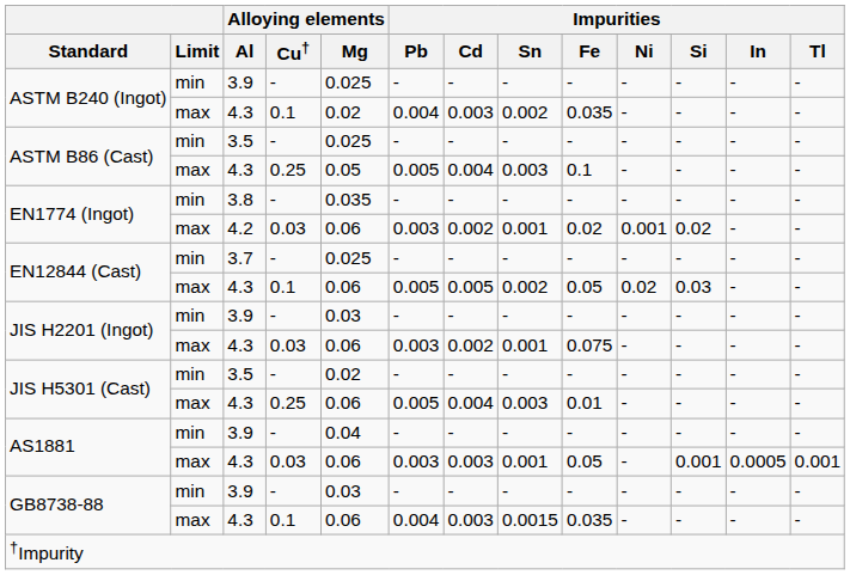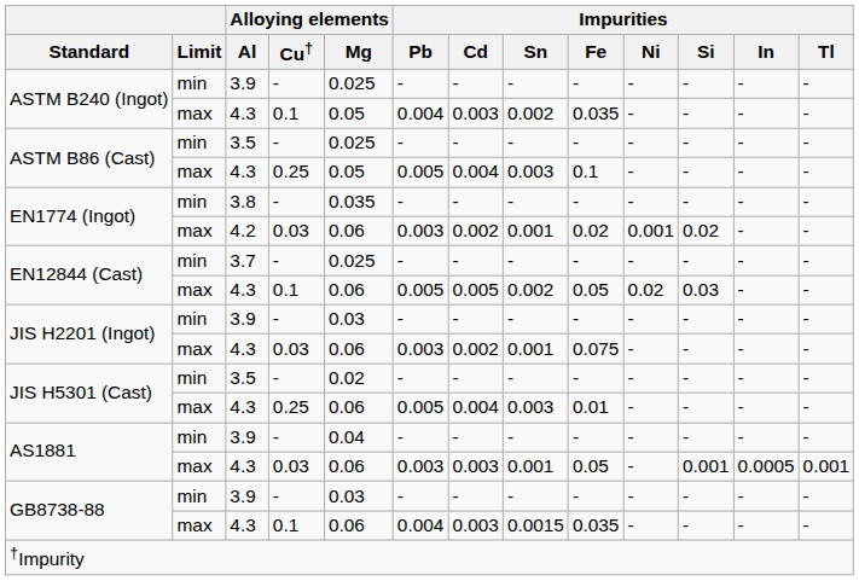ASTM B240 (Ingot) / 4.3 | Alloying elements / Mg: 0.02 -> 0.05
